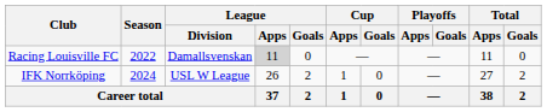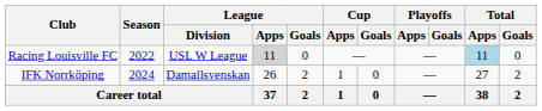Racing Louisville FC | League / Division: Damallsvenskan -> USL W League
Racing Louisville FC | Total / Apps: no background -> lightblue background
IFK Norrköping | League / Division: USL W League -> Damallsvenskan
